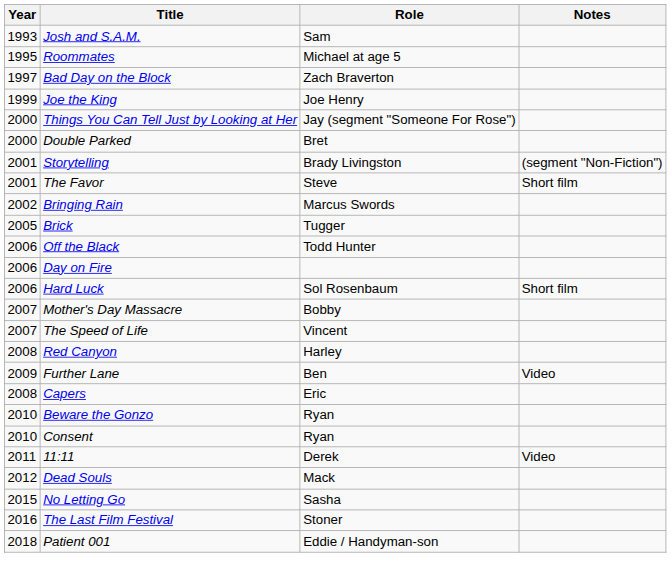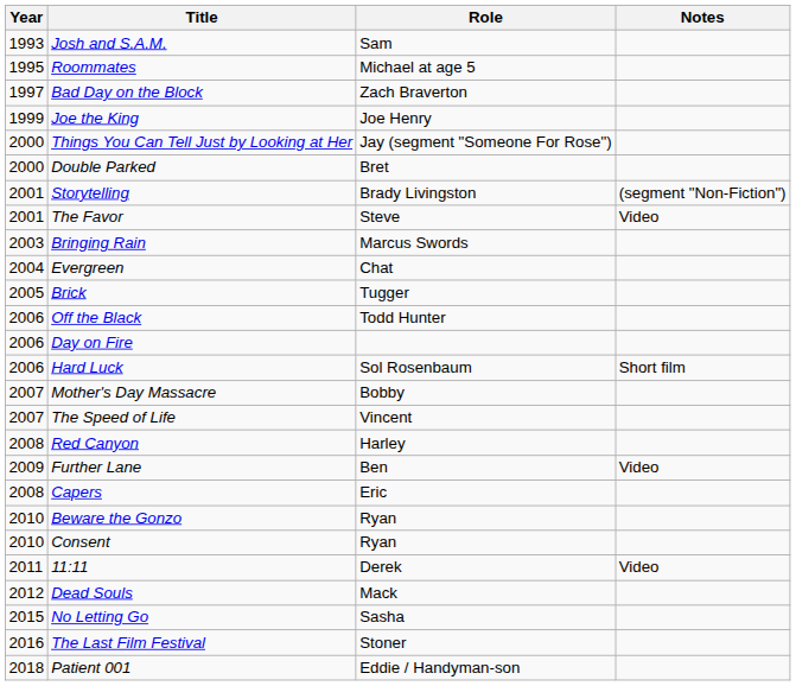The Favor | Notes: Short film -> Video
Bringing Rain | Year: 2002 -> 2003
+ row: 2004 | Evergreen | Chat
